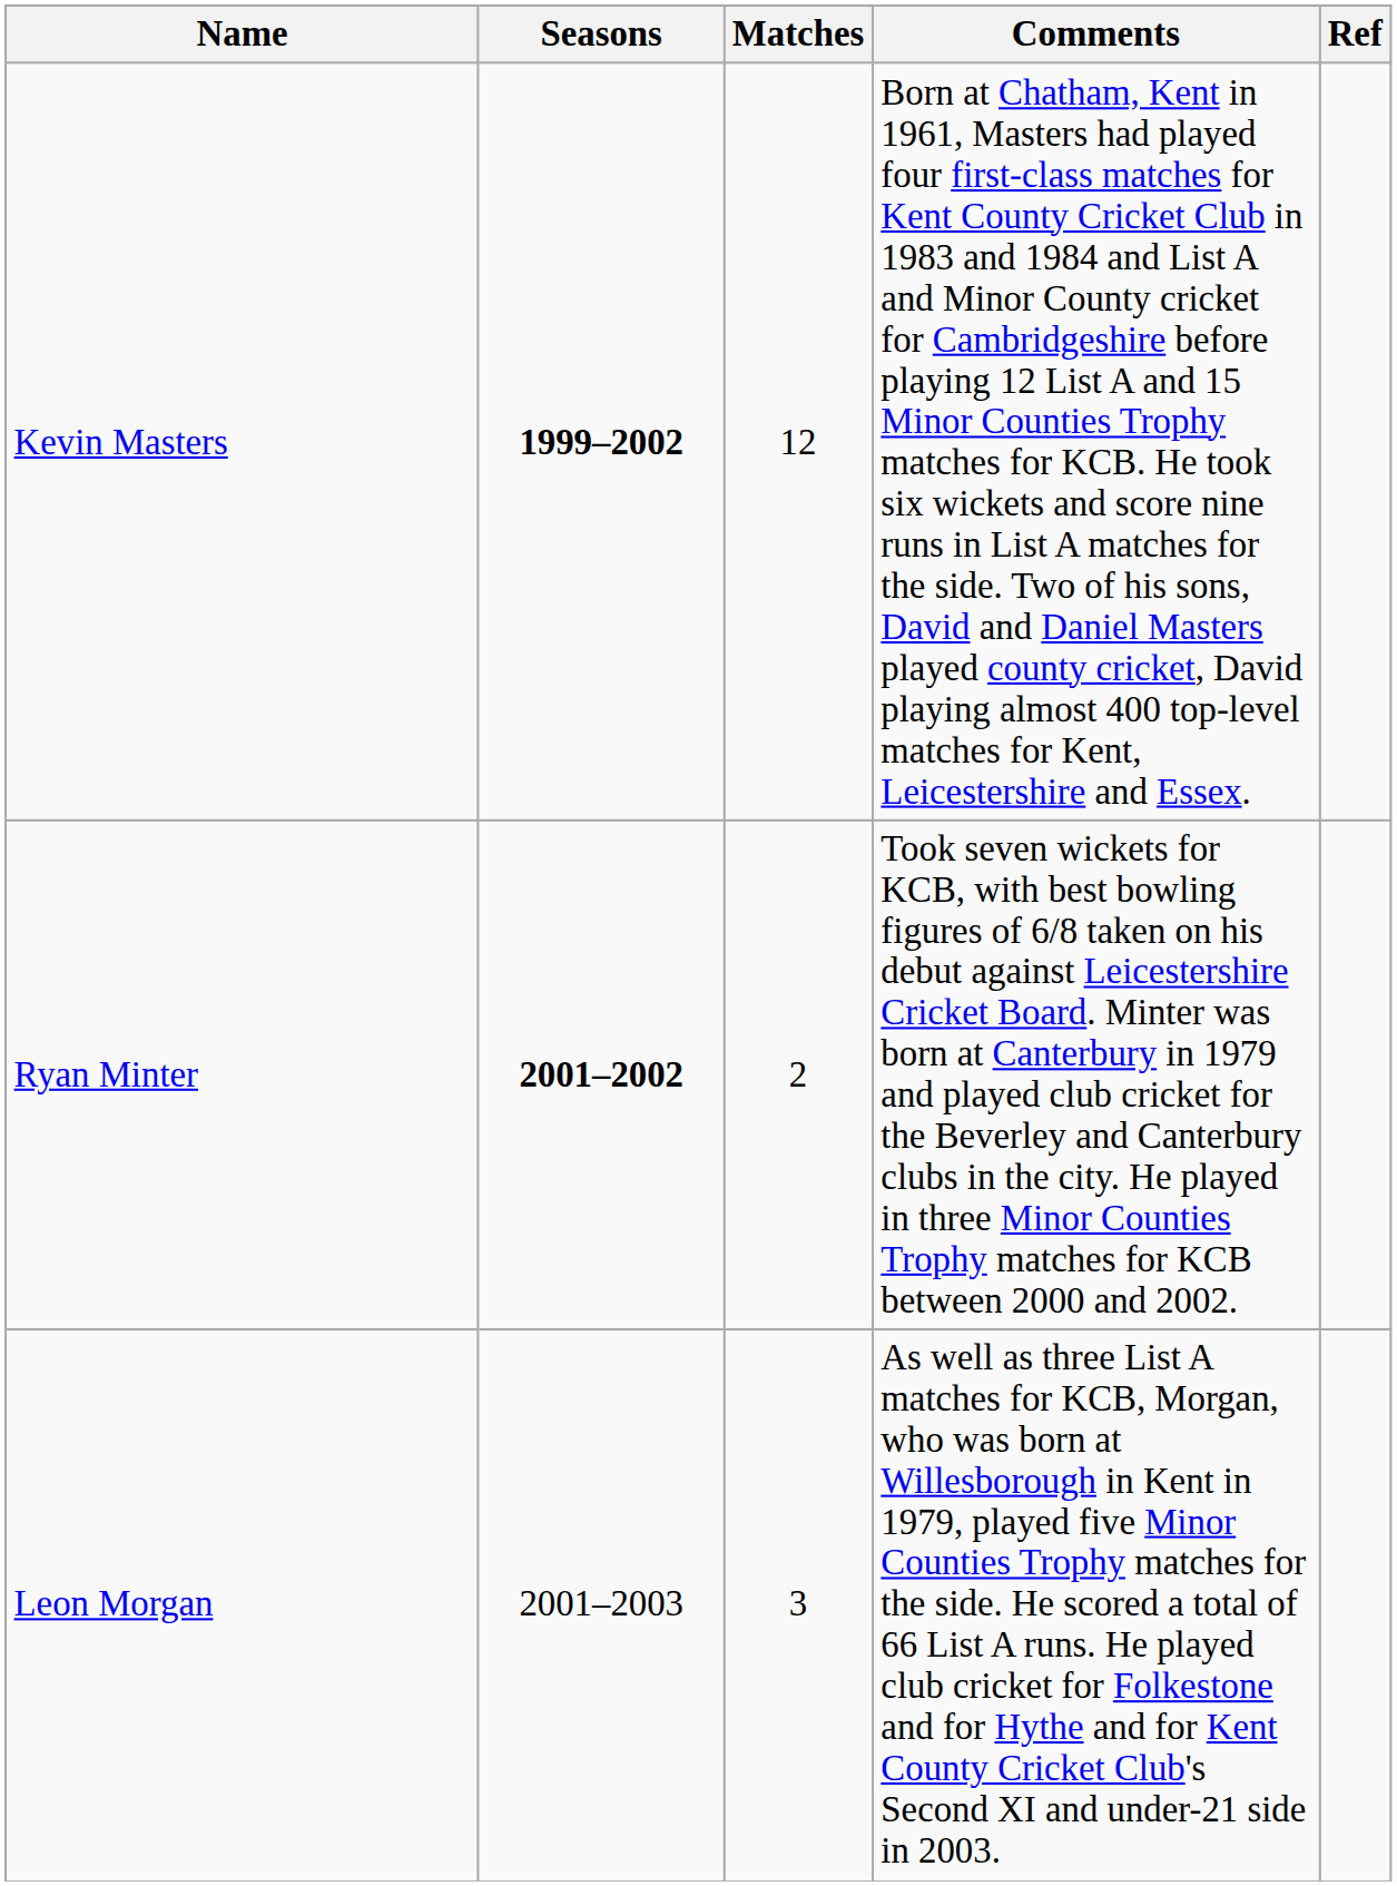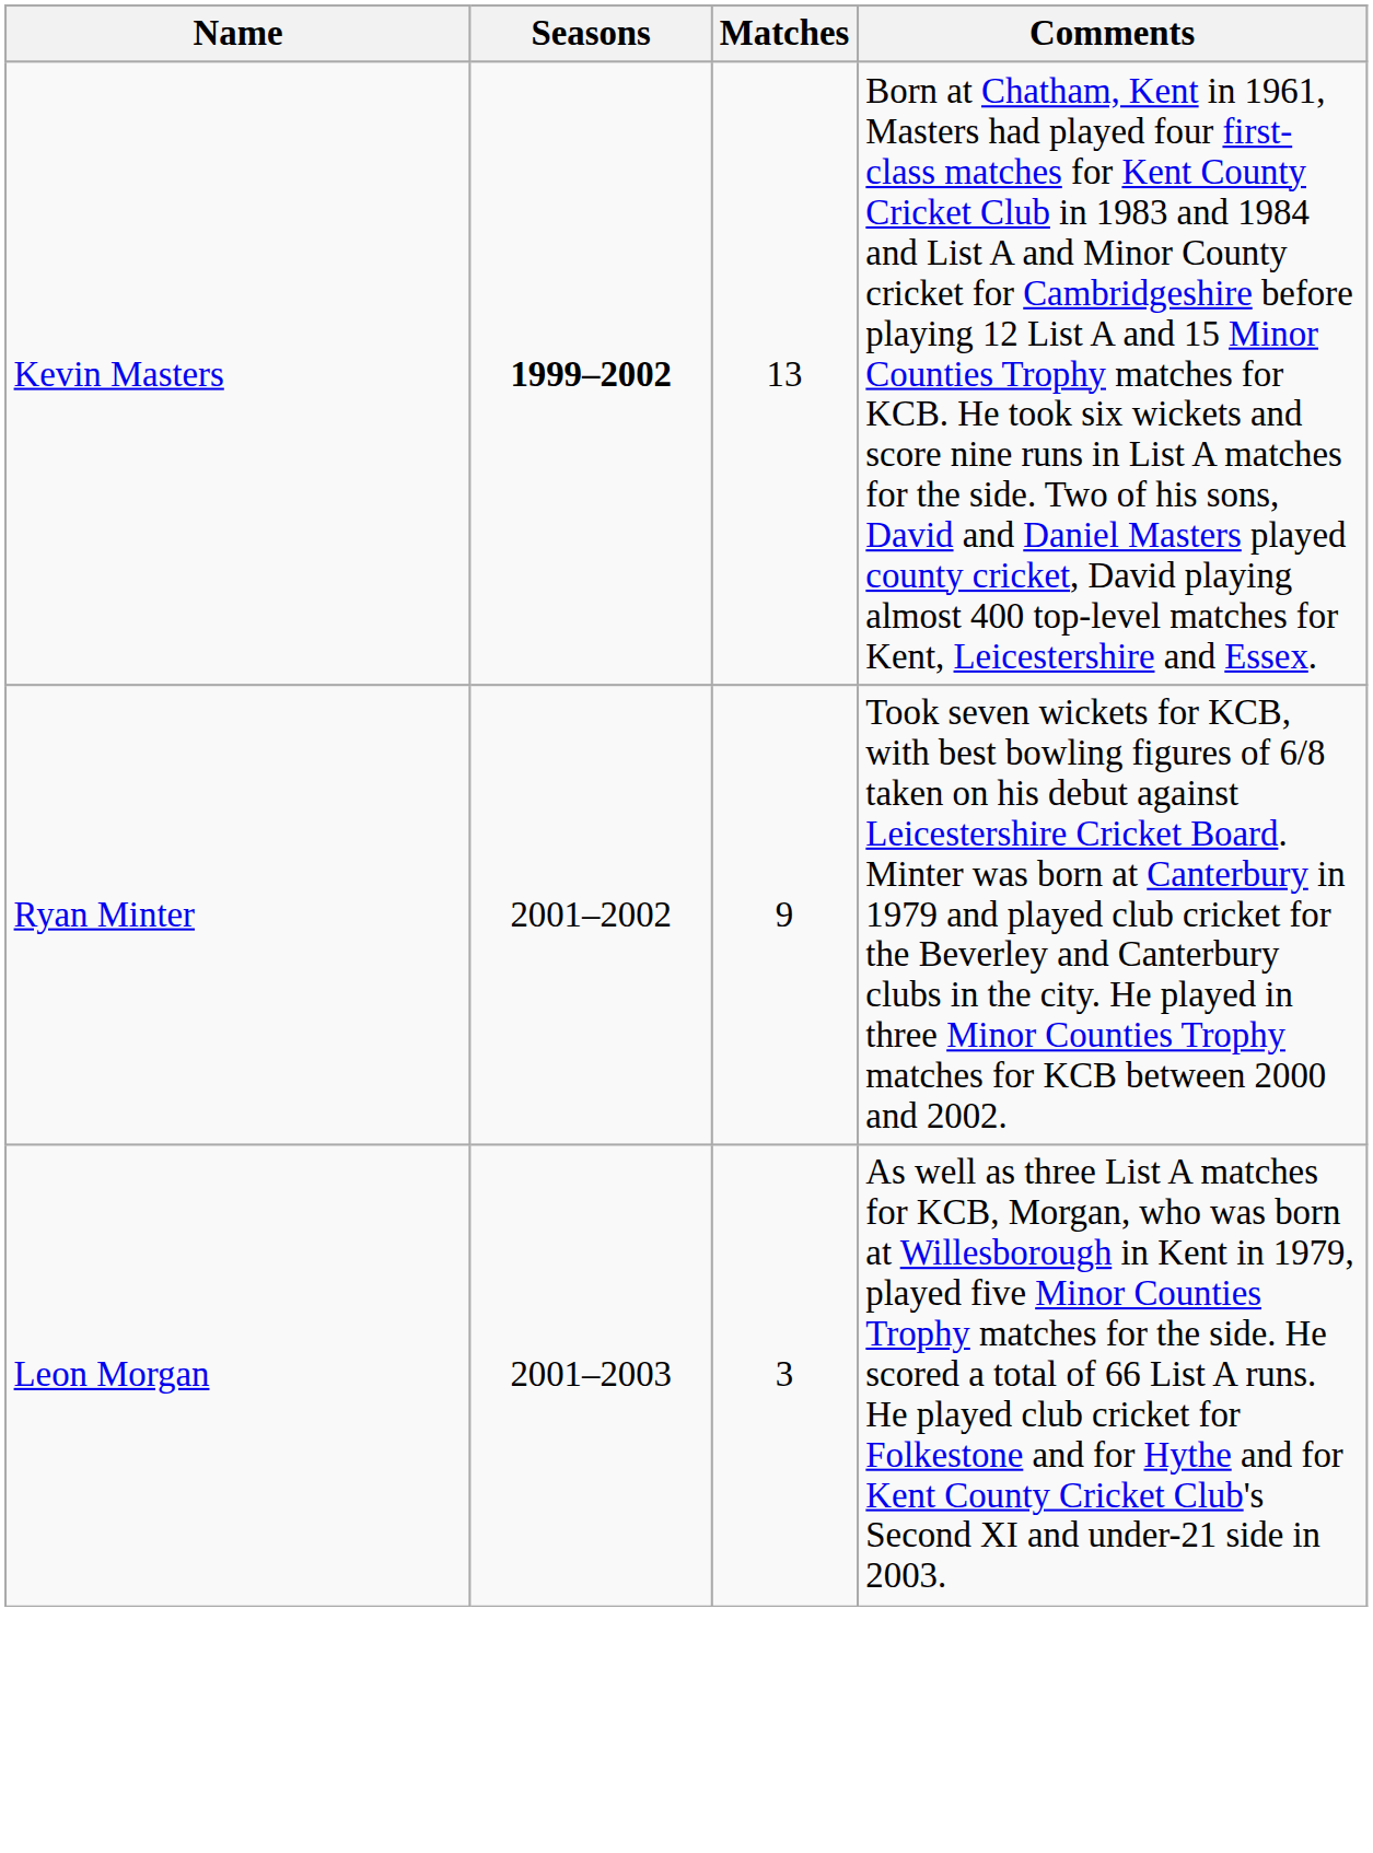- column: Ref
Kevin Masters | Matches: 12 -> 13
Ryan Minter | Seasons: bold -> normal
Ryan Minter | Matches: 2 -> 9
